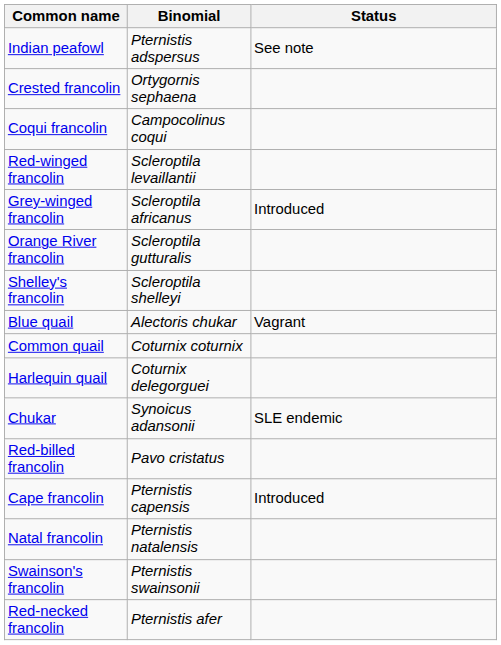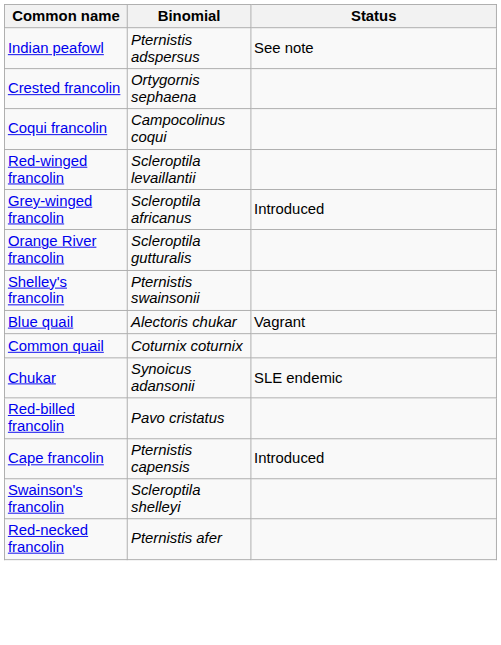Shelley's francolin | Binomial: Scleroptila shelleyi -> Pternistis swainsonii
- row: Harlequin quail | Coturnix delegorguei
- row: Natal francolin | Pternistis natalensis
Swainson's francolin | Binomial: Pternistis swainsonii -> Scleroptila shelleyi
